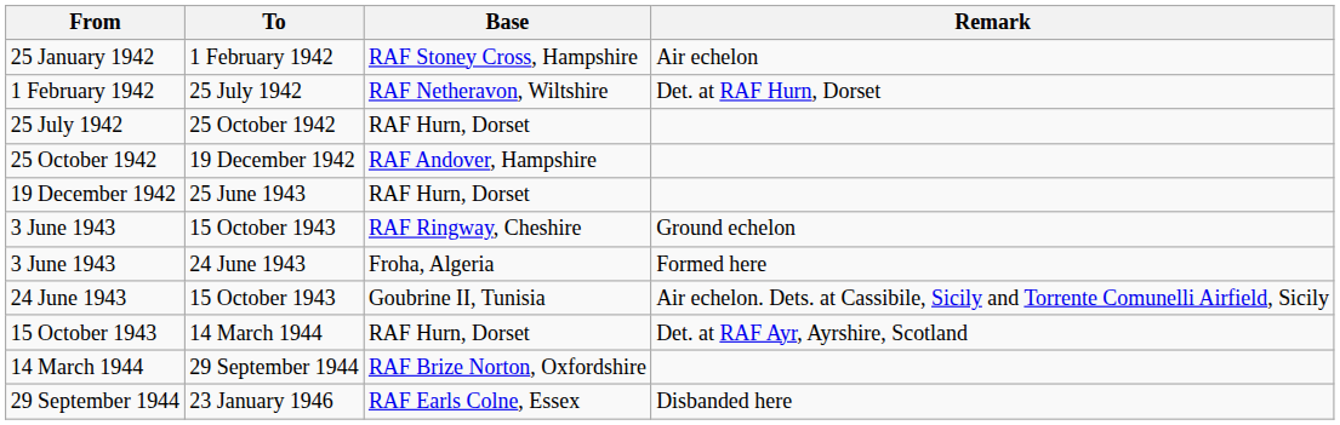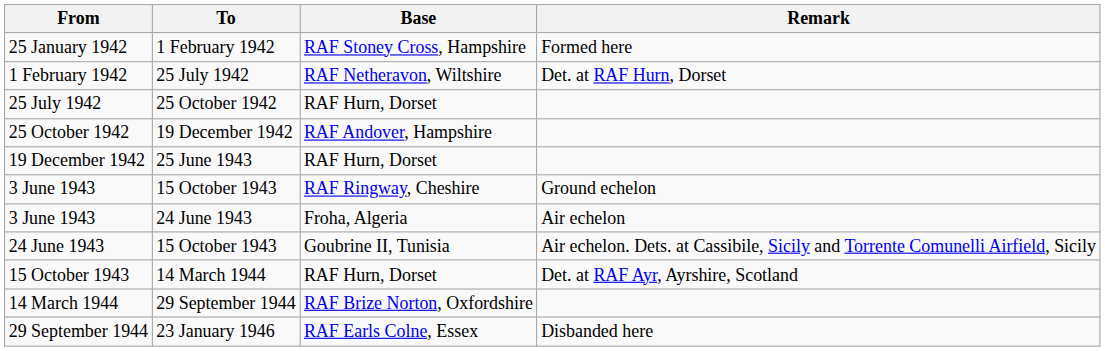25 January 1942 | Remark: Air echelon -> Formed here
3 June 1943 / 24 June 1943 | Remark: Formed here -> Air echelon
